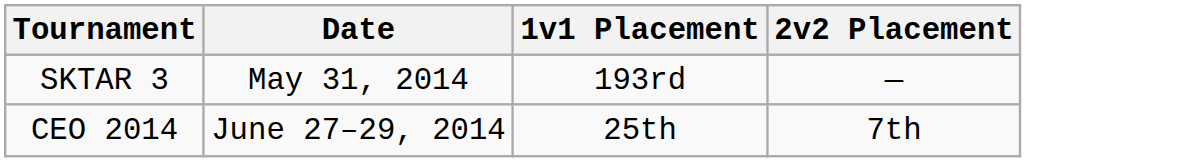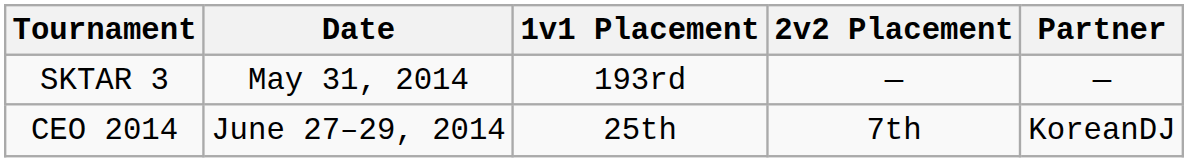+ column: Partner | — | KoreanDJ
